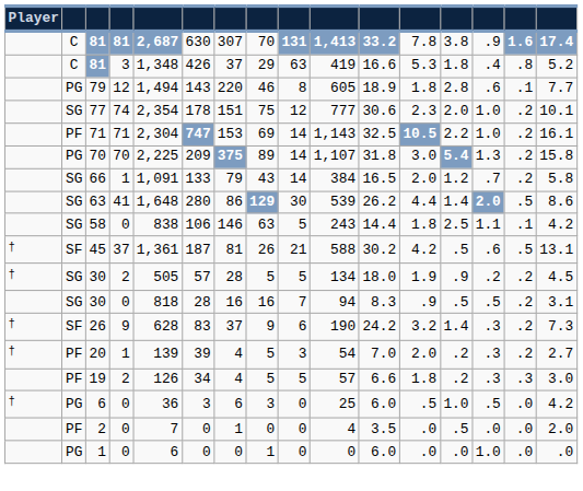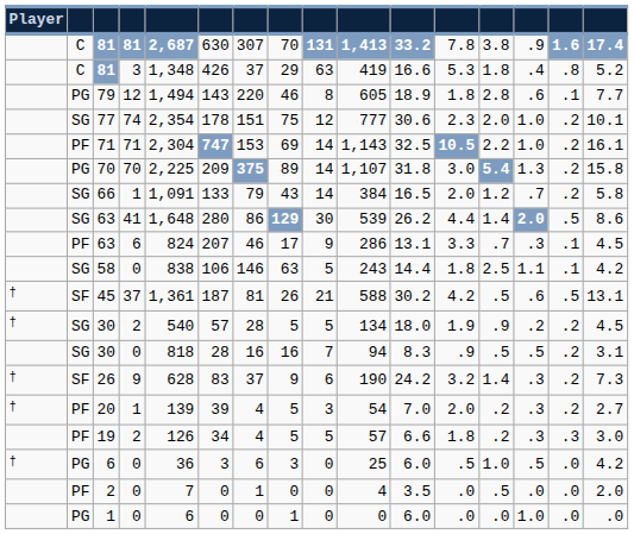+ row: PF | 63 | 6 | 824 | 207 | 46 | 17 | 9 | 286 | 13.1 | 3.3 | .7 | .3 | .1 | 4.5
30 / 2 | column 5: 505 -> 540
